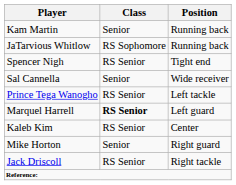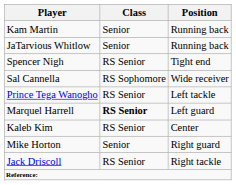JaTarvious Whitlow | Class: RS Sophomore -> Senior
Sal Cannella | Class: Senior -> RS Sophomore
